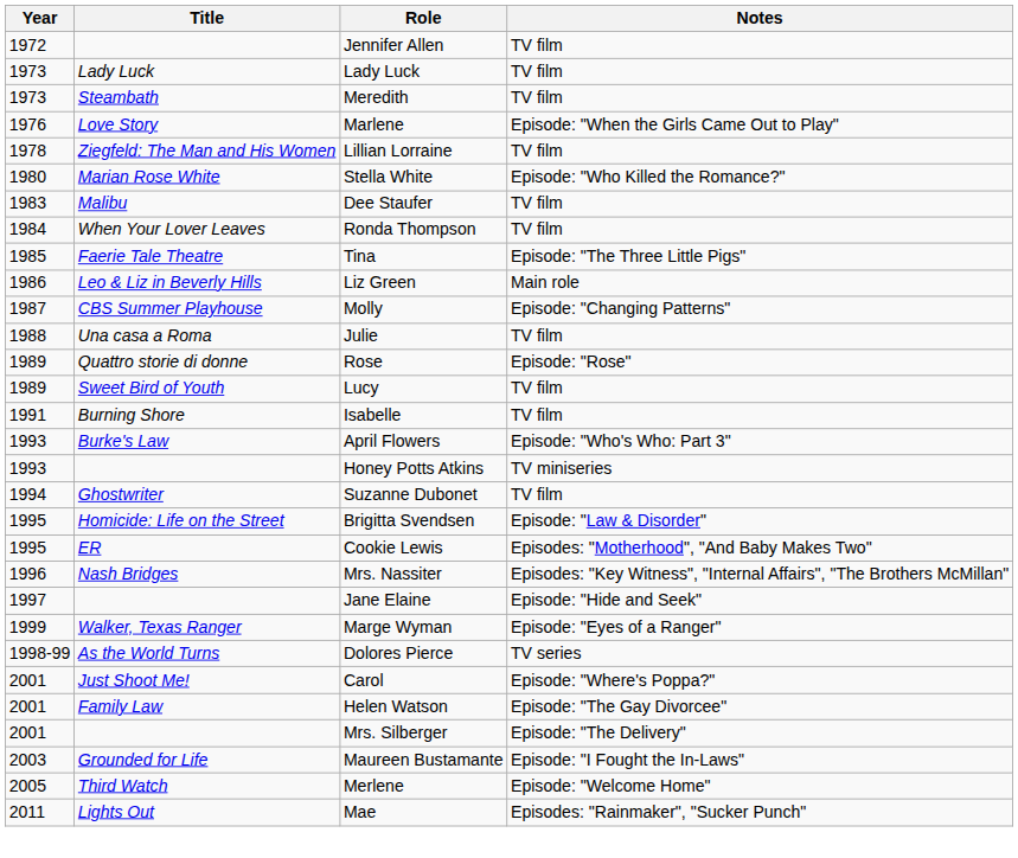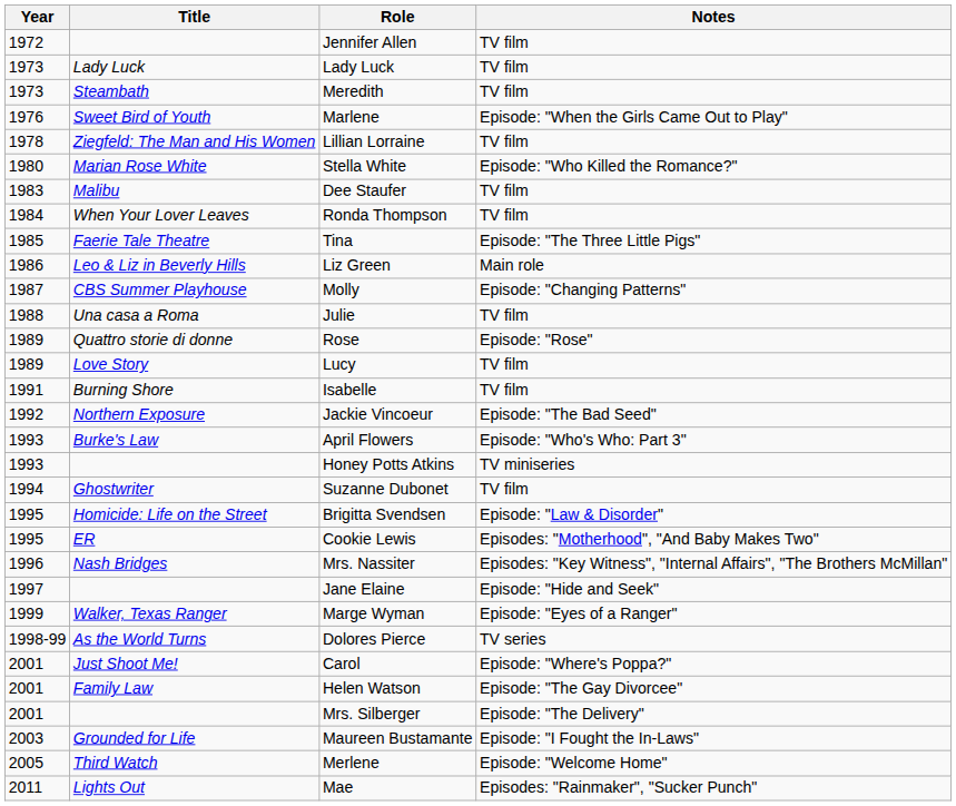Marlene | Title: Love Story -> Sweet Bird of Youth
Lucy | Title: Sweet Bird of Youth -> Love Story
+ row: 1992 | Northern Exposure | Jackie Vincoeur | Episode: "The Bad Seed"
